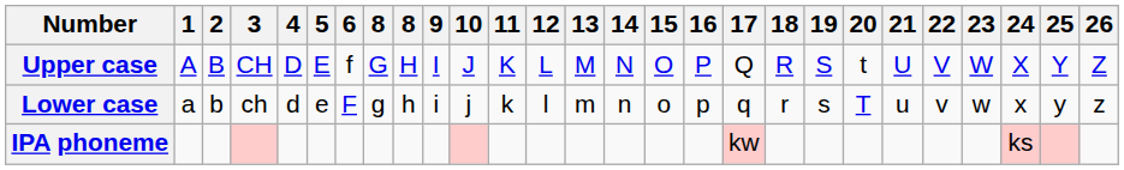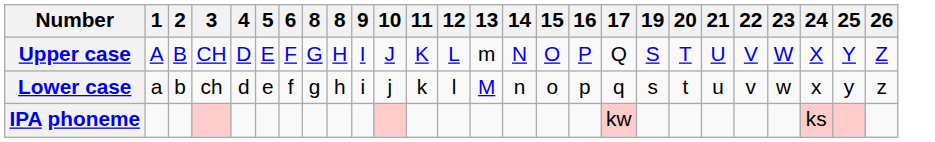- column: 18 | R | r
Upper case | 6: f -> F
Upper case | 13: M -> m
Upper case | 20: t -> T
Lower case | 6: F -> f
Lower case | 13: m -> M
Lower case | 20: T -> t
